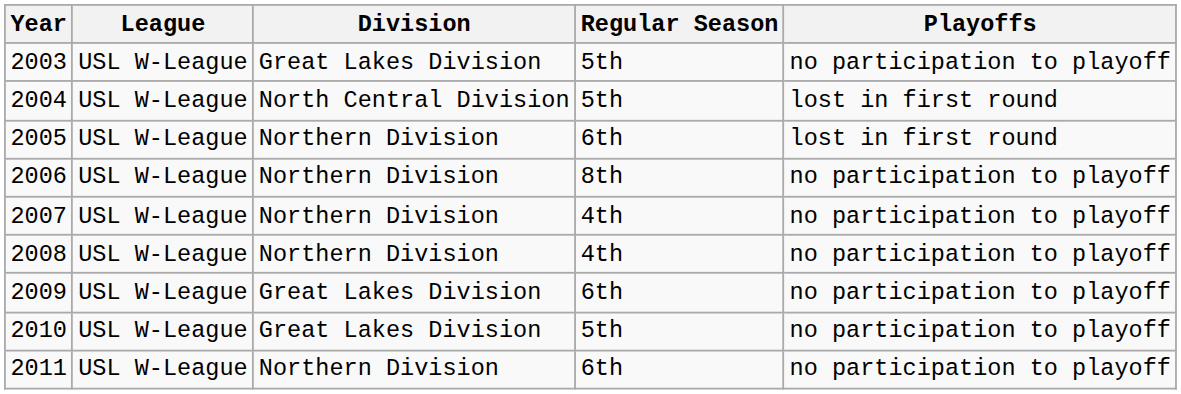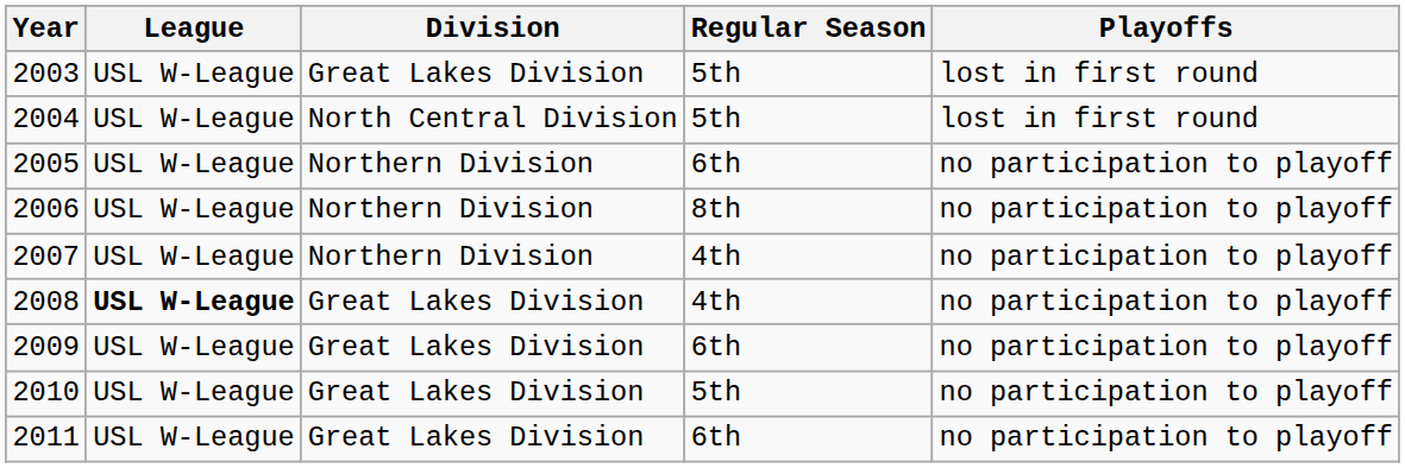2003 | Playoffs: no participation to playoff -> lost in first round
2005 | Playoffs: lost in first round -> no participation to playoff
2008 | League: normal -> bold
2008 | Division: Northern Division -> Great Lakes Division
2011 | Division: Northern Division -> Great Lakes Division
